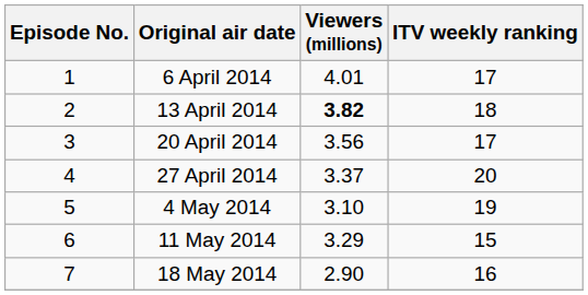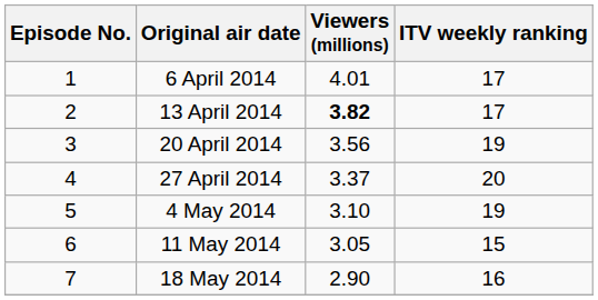13 April 2014 | ITV weekly ranking: 18 -> 17
20 April 2014 | ITV weekly ranking: 17 -> 19
11 May 2014 | Viewers (millions): 3.29 -> 3.05
